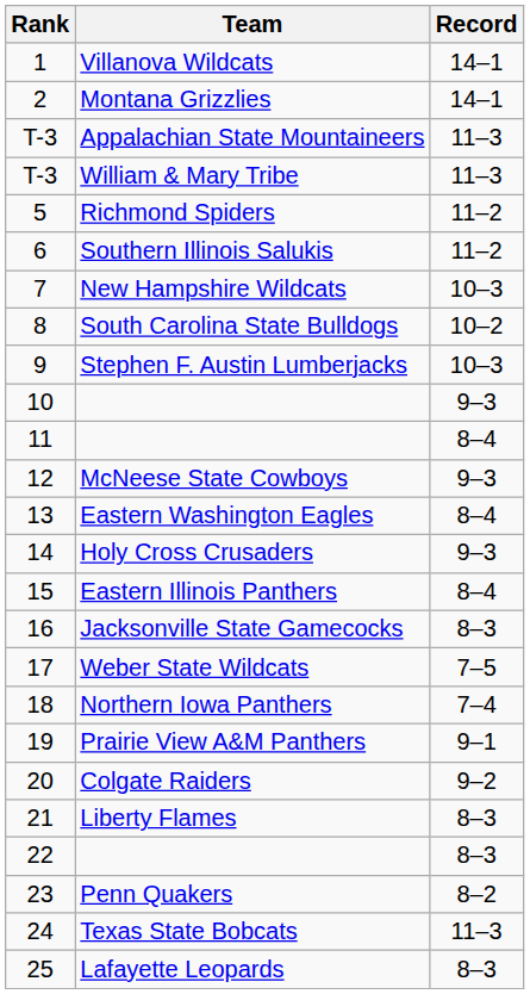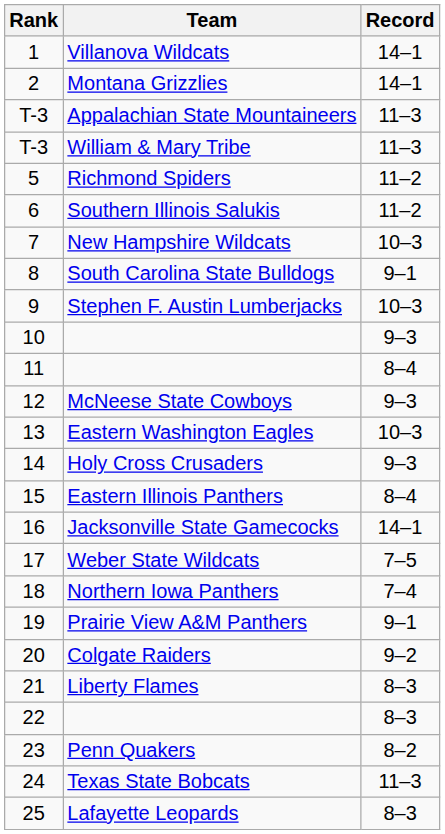South Carolina State Bulldogs | Record: 10–2 -> 9–1
Eastern Washington Eagles | Record: 8–4 -> 10–3
Jacksonville State Gamecocks | Record: 8–3 -> 14–1
